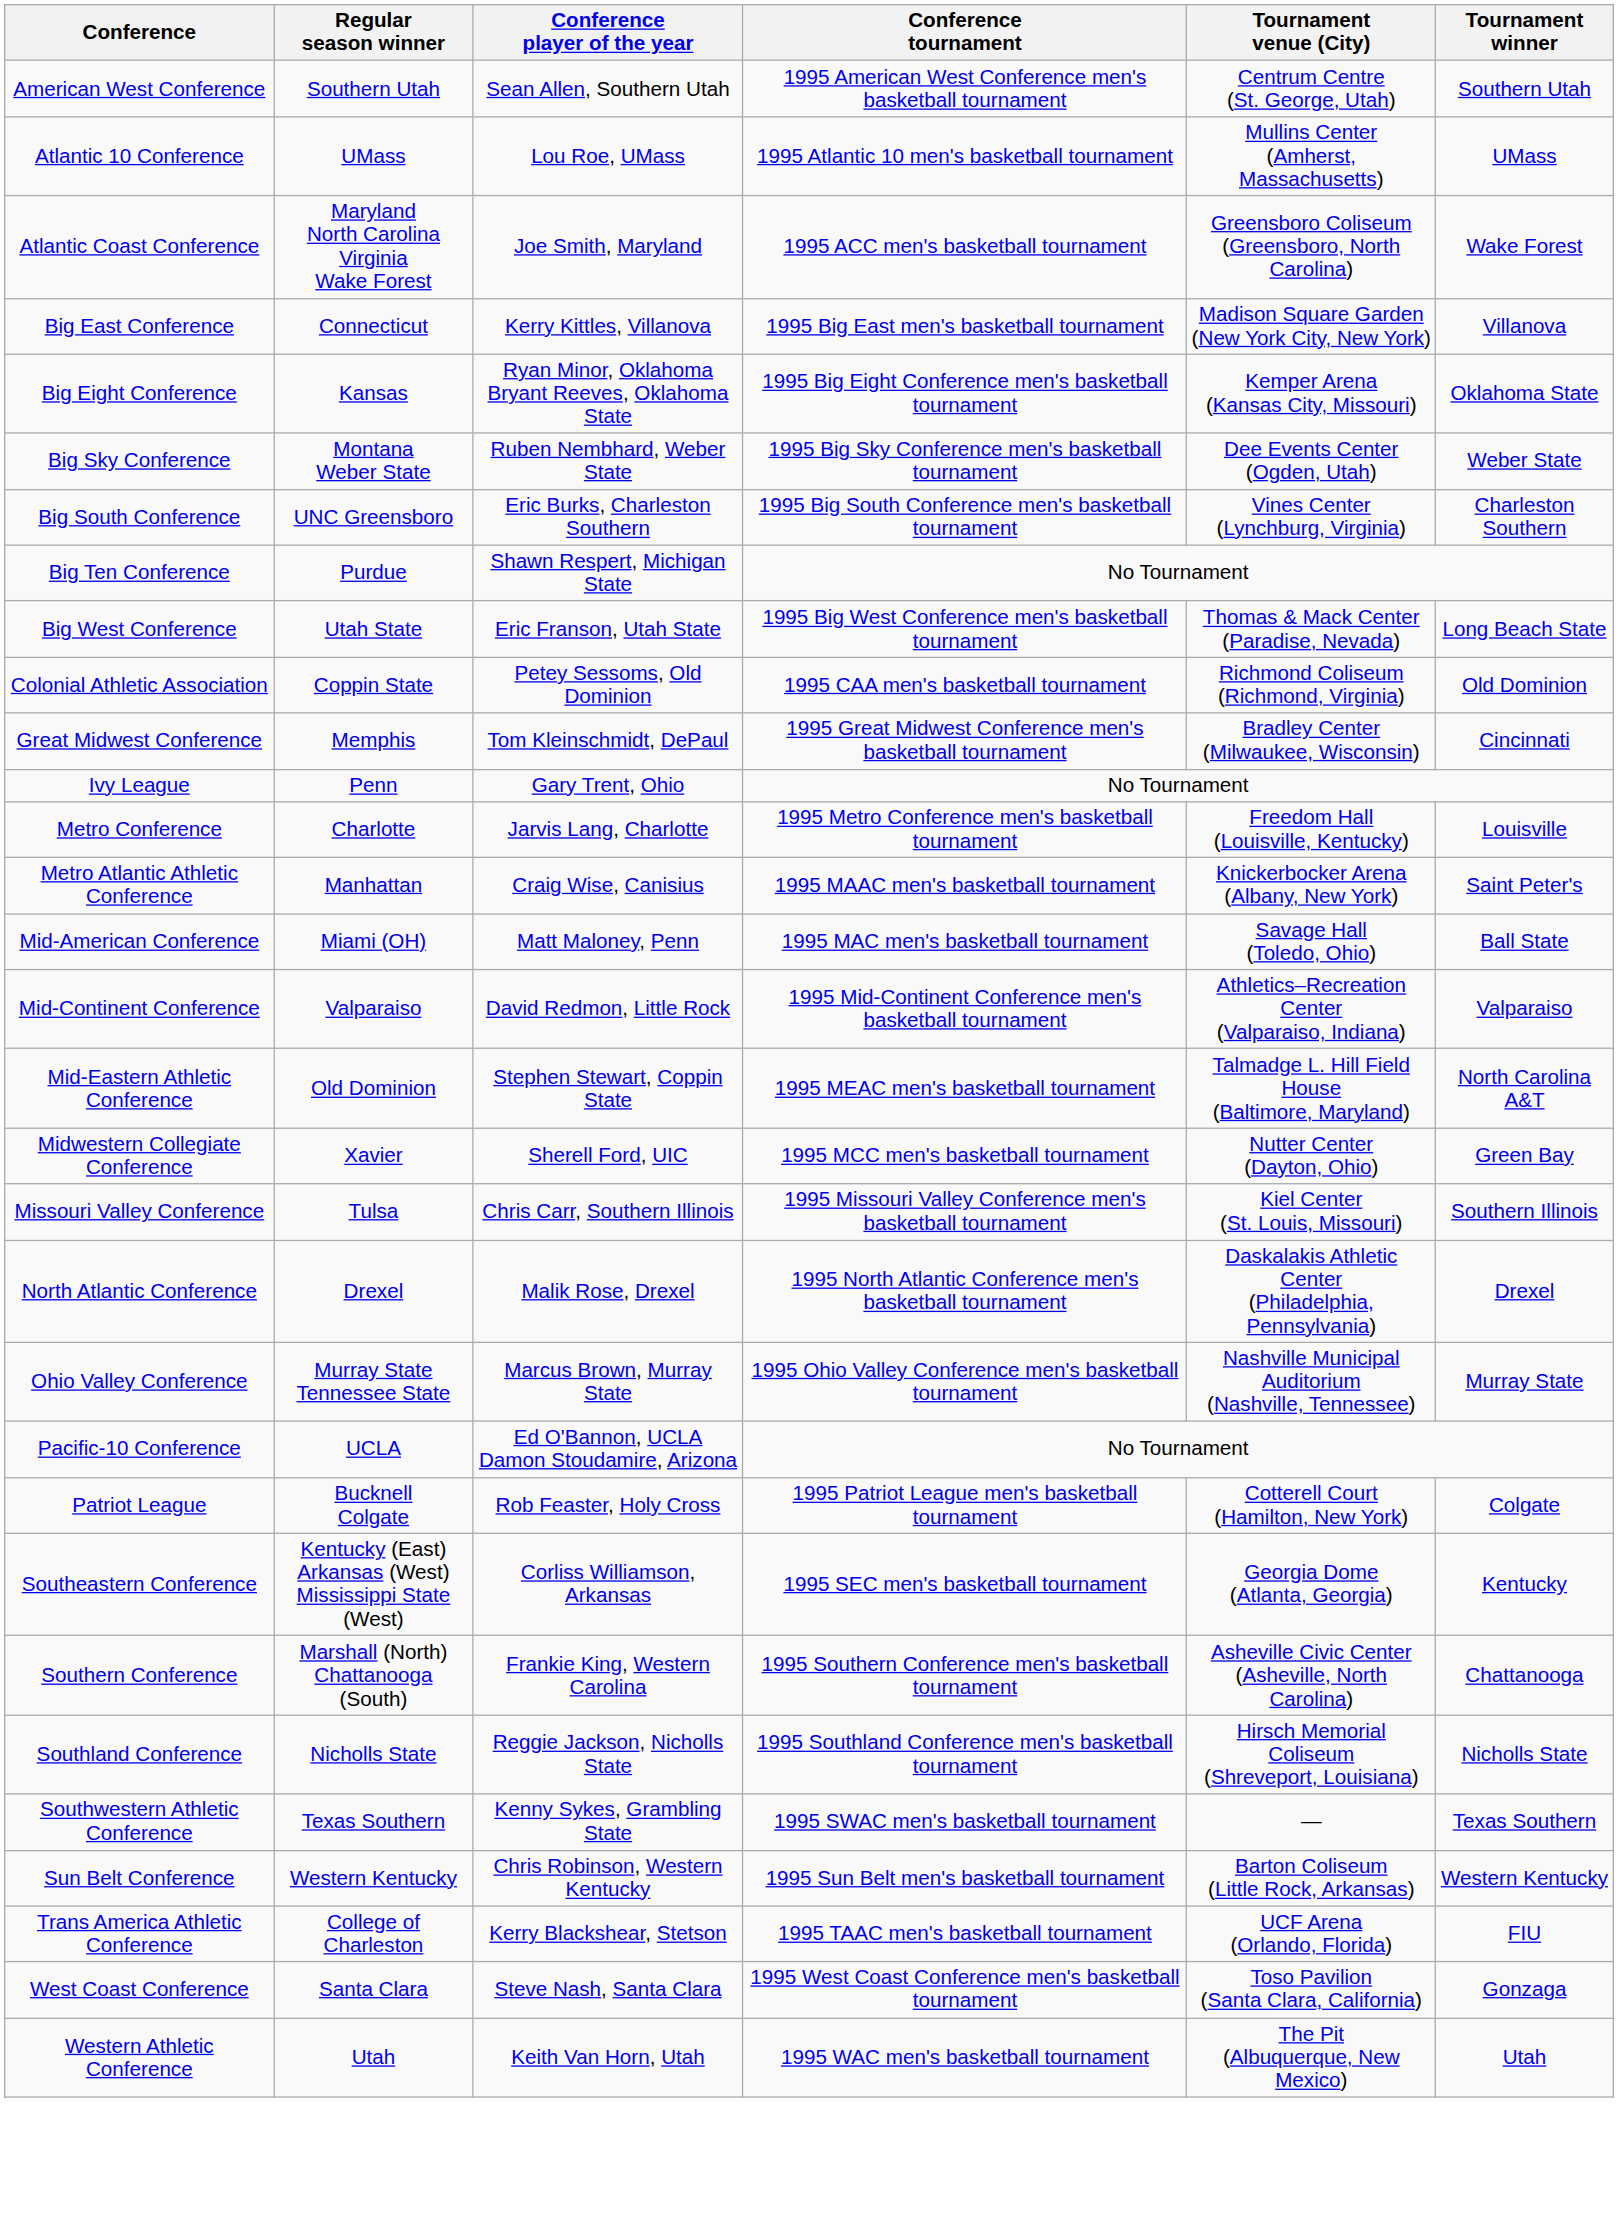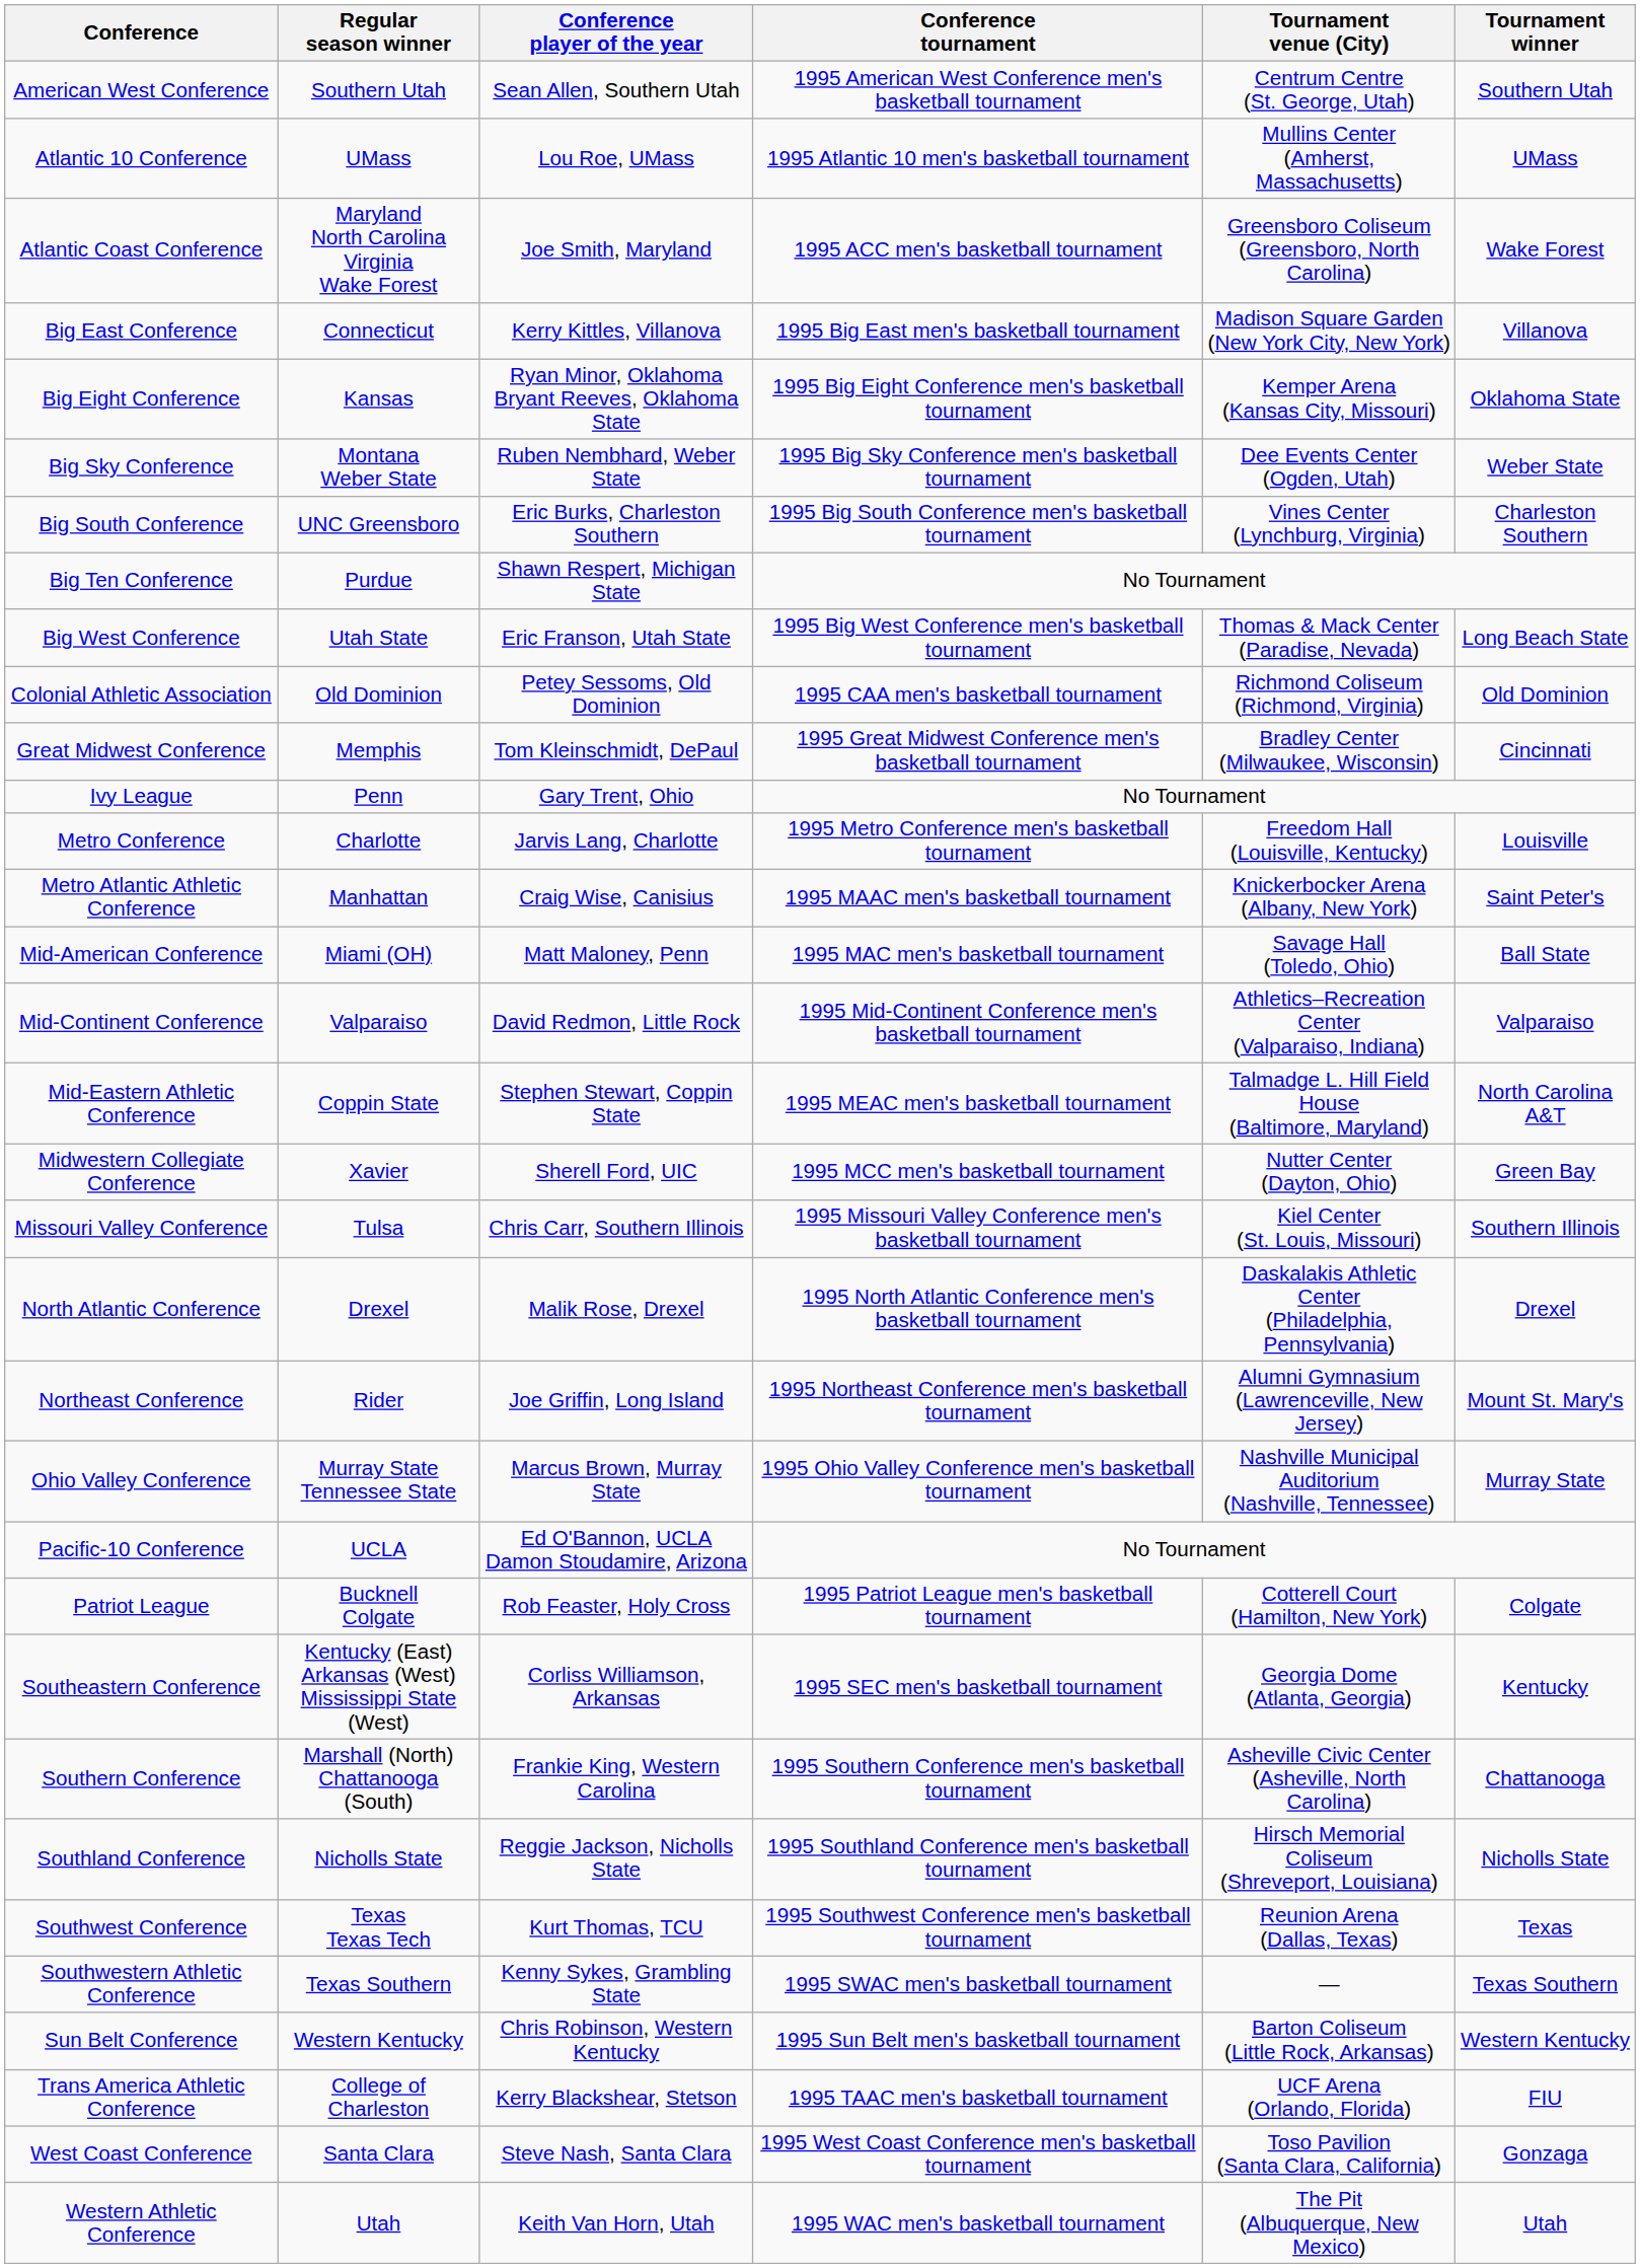Colonial Athletic Association | Regular season winner: Coppin State -> Old Dominion
Mid-Eastern Athletic Conference | Regular season winner: Old Dominion -> Coppin State
+ row: Northeast Conference | Rider | Joe Griffin, Long Island | 1995 Northeast Conference men's basketball tournament | Alumni Gymnasium (Lawrenceville, New Jersey) | Mount St. Mary's
+ row: Southwest Conference | Texas Texas Tech | Kurt Thomas, TCU | 1995 Southwest Conference men's basketball tournament | Reunion Arena (Dallas, Texas) | Texas
